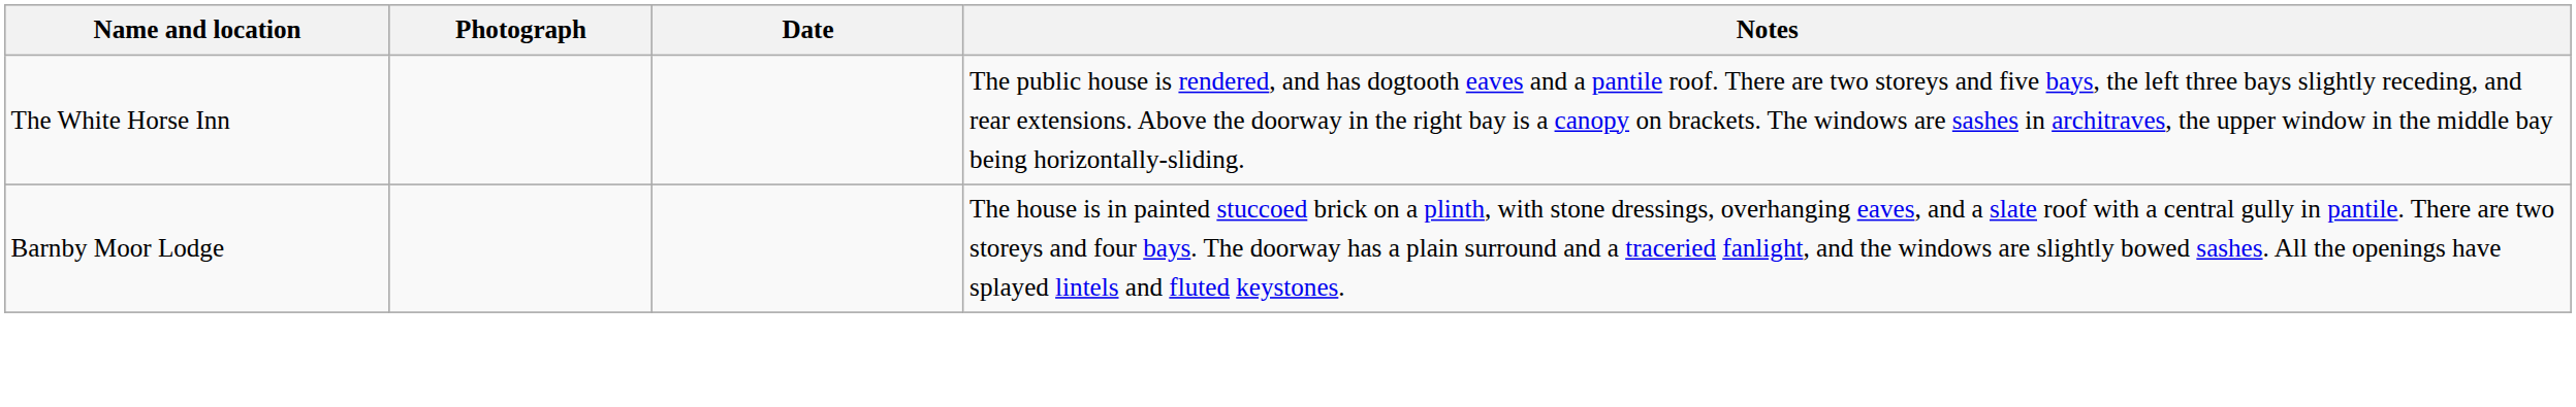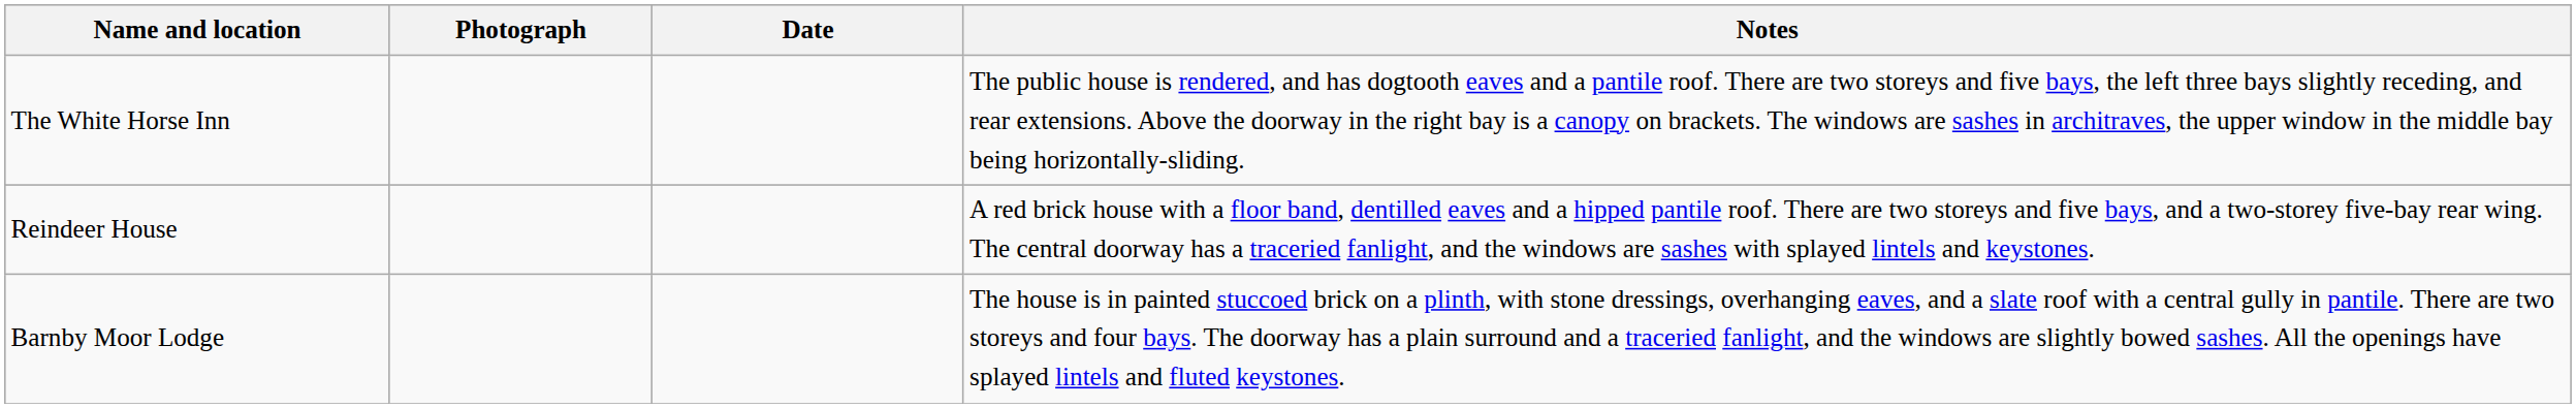+ row: Reindeer House | A red brick house with a floor band, dentilled eaves and a hipped pantile roof. There are two storeys and five bays, and a two-storey five-bay rear wing. The central doorway has a traceried fanlight, and the windows are sashes with splayed lintels and keystones.
